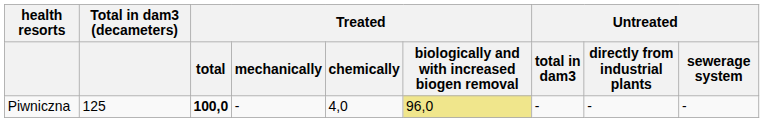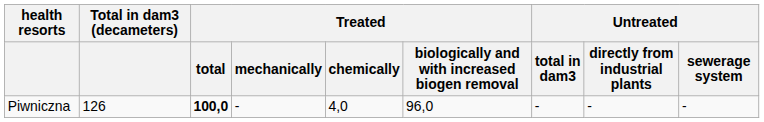Piwniczna | Total in dam3 (decameters): 125 -> 126
Piwniczna | Treated / biologically and with increased biogen removal: khaki background -> no background
